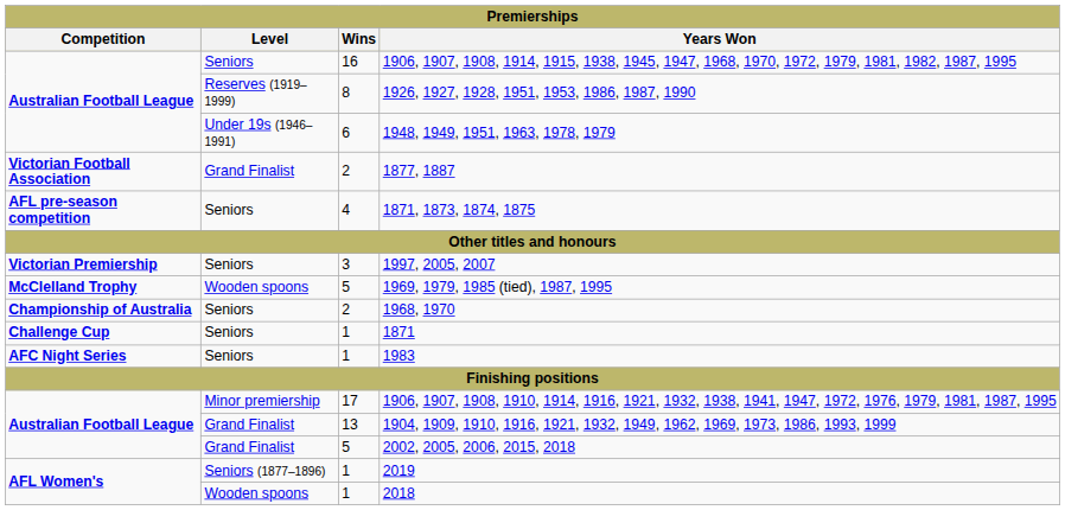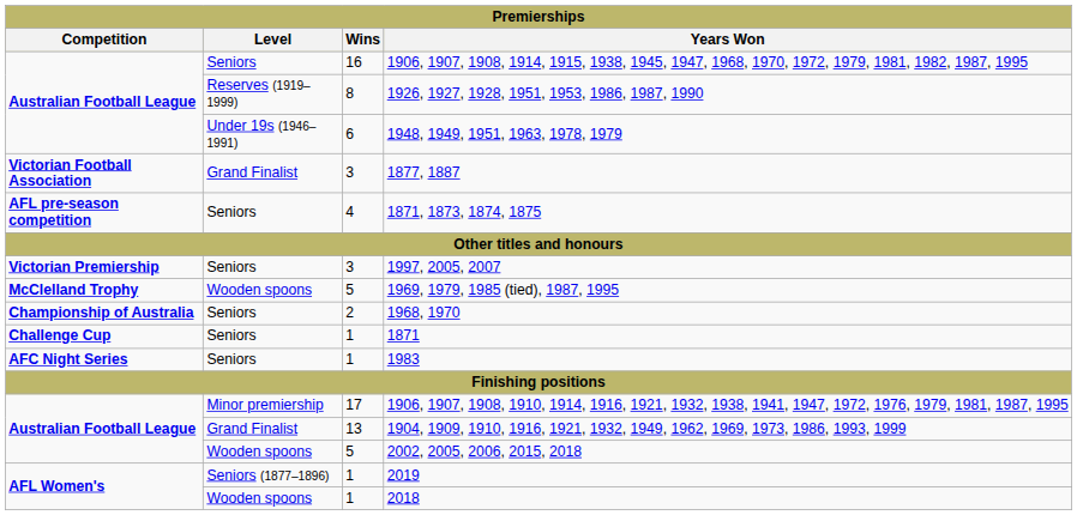1877, 1887 | Wins: 2 -> 3
2002, 2005, 2006, 2015, 2018 | Level: Grand Finalist -> Wooden spoons
